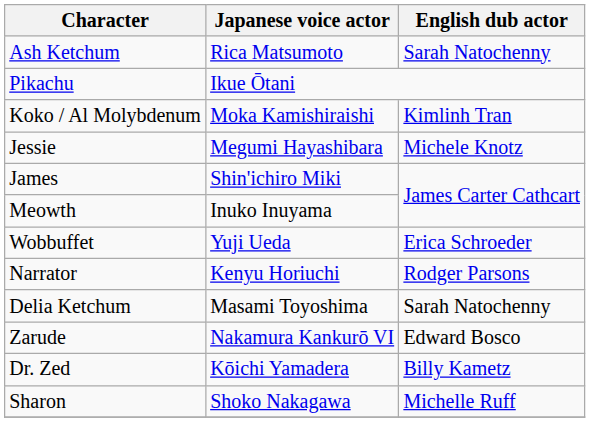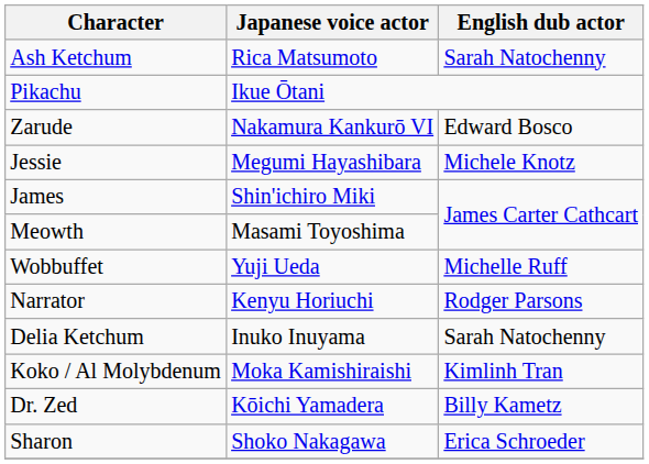rows swapped: Koko / Al Molybdenum <-> Zarude
Meowth | Japanese voice actor: Inuko Inuyama -> Masami Toyoshima
Wobbuffet | English dub actor: Erica Schroeder -> Michelle Ruff
Delia Ketchum | Japanese voice actor: Masami Toyoshima -> Inuko Inuyama
Sharon | English dub actor: Michelle Ruff -> Erica Schroeder
